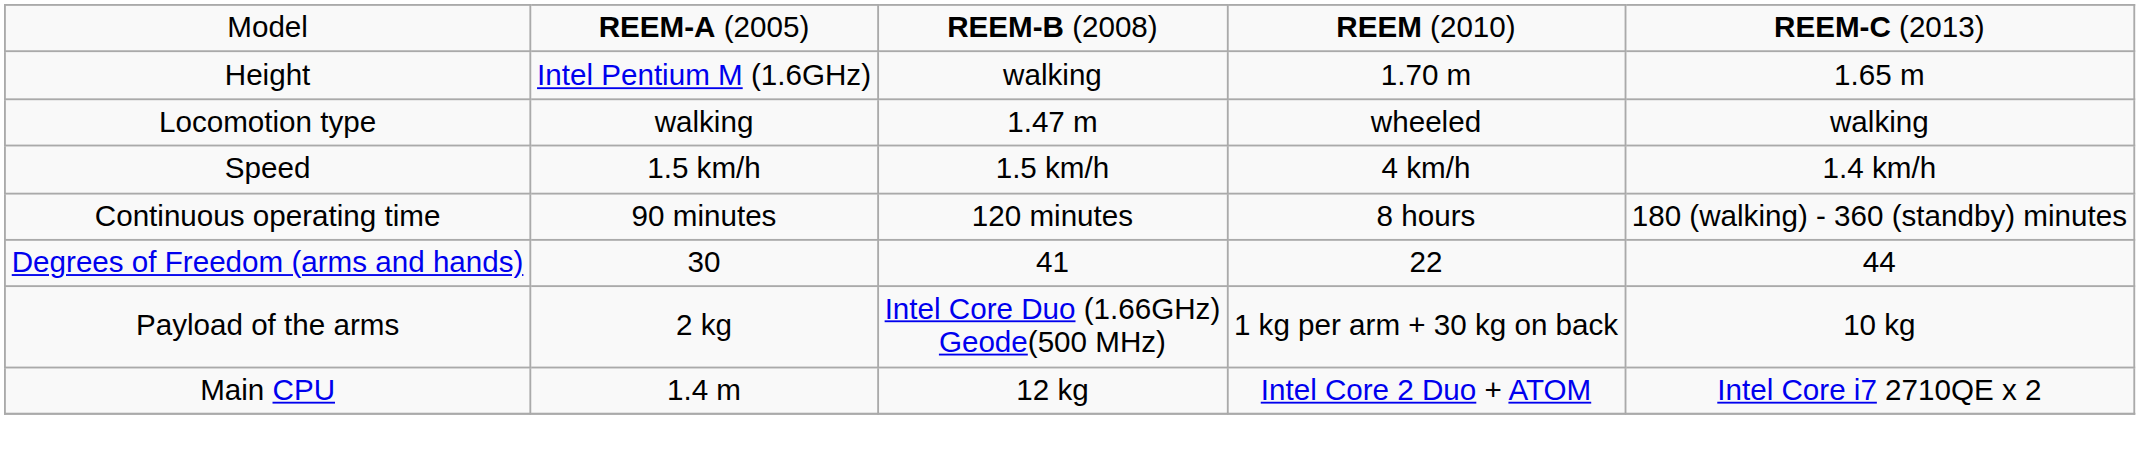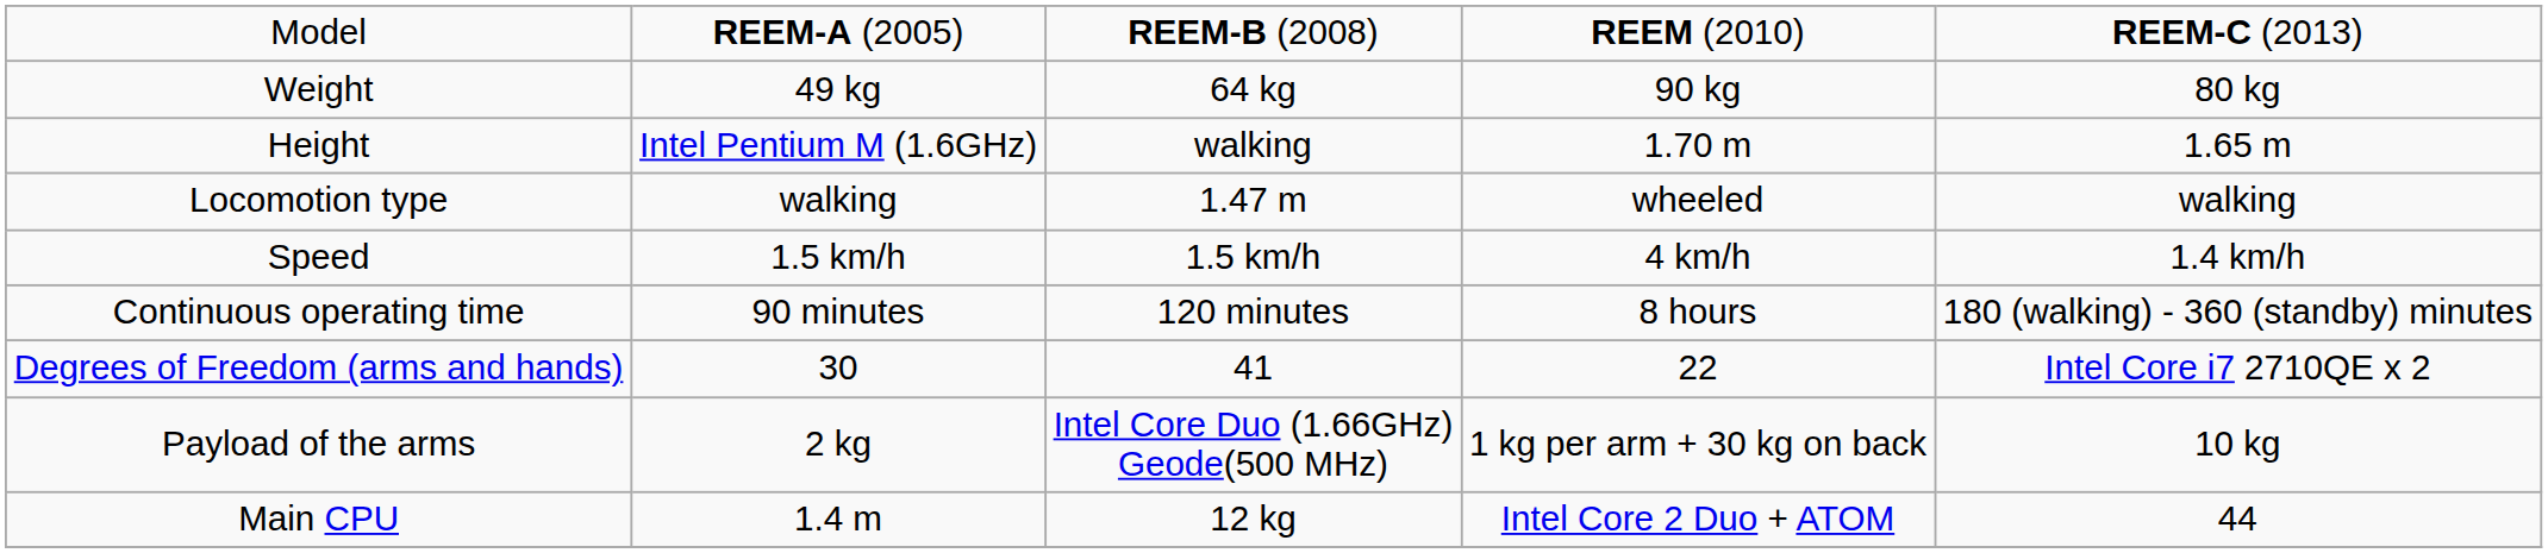+ row: Weight | 49 kg | 64 kg | 90 kg | 80 kg
Degrees of Freedom (arms and hands) | column 5: 44 -> Intel Core i7 2710QE x 2
Main CPU | column 5: Intel Core i7 2710QE x 2 -> 44
